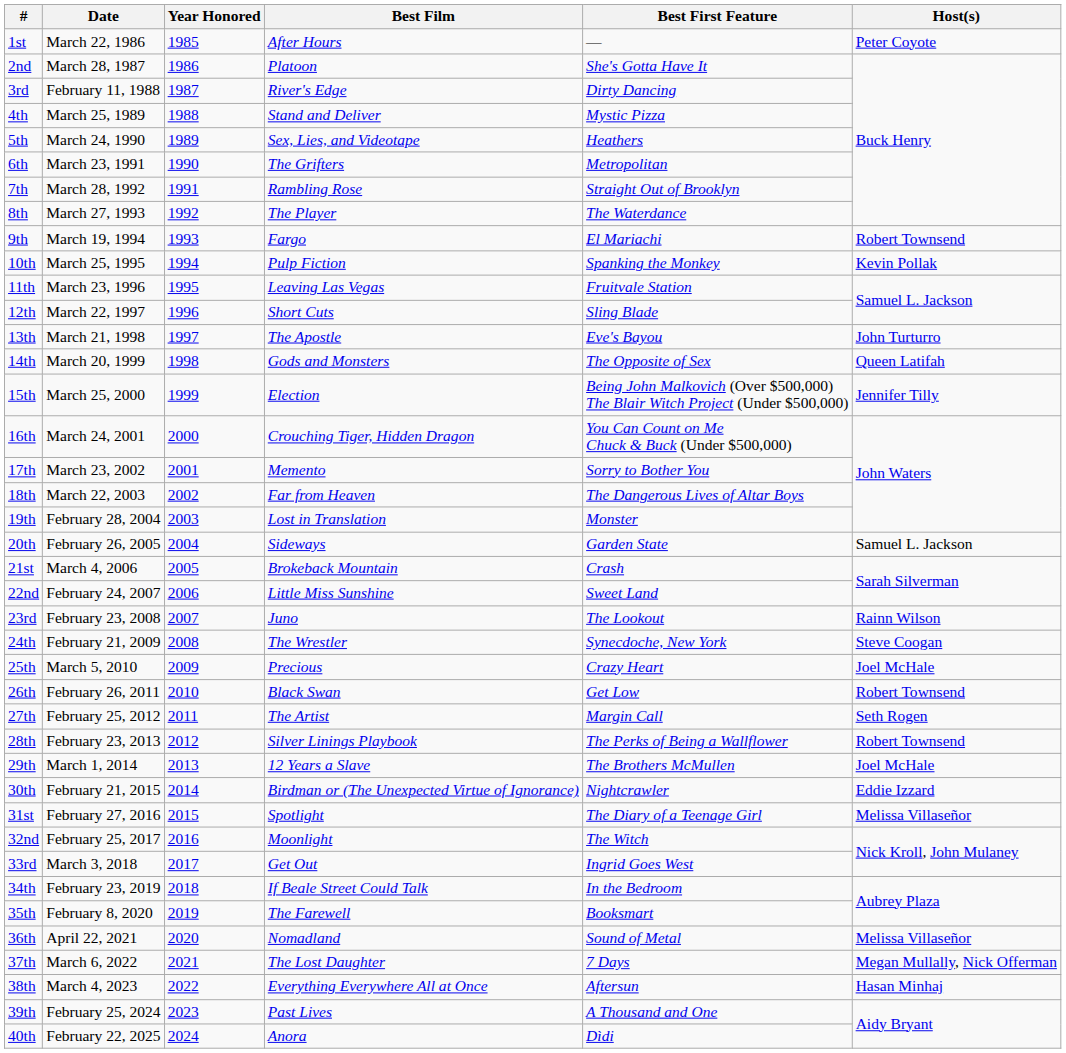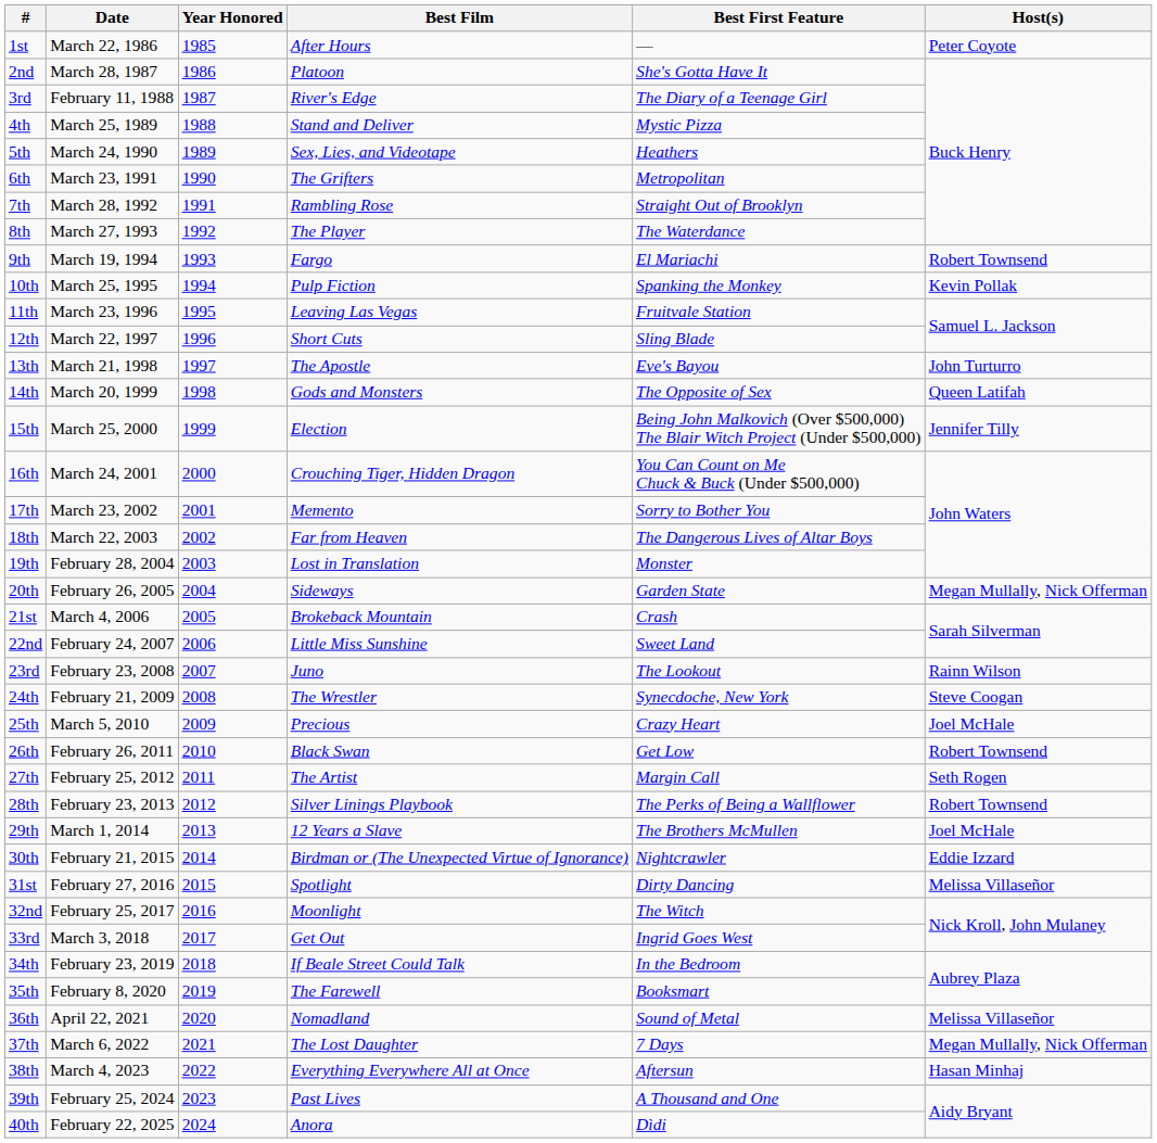3rd | Best First Feature: Dirty Dancing -> The Diary of a Teenage Girl
20th | Host(s): Samuel L. Jackson -> Megan Mullally, Nick Offerman
31st | Best First Feature: The Diary of a Teenage Girl -> Dirty Dancing
